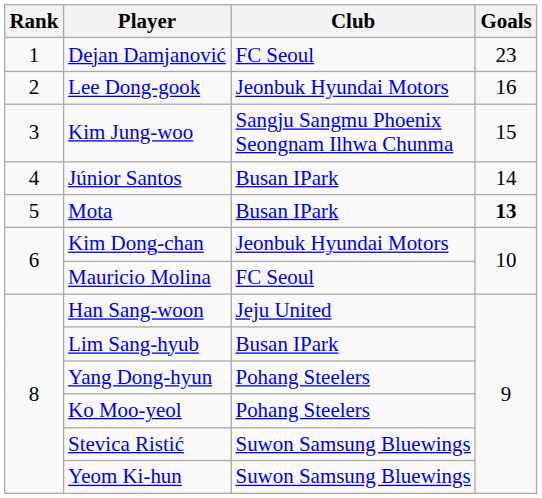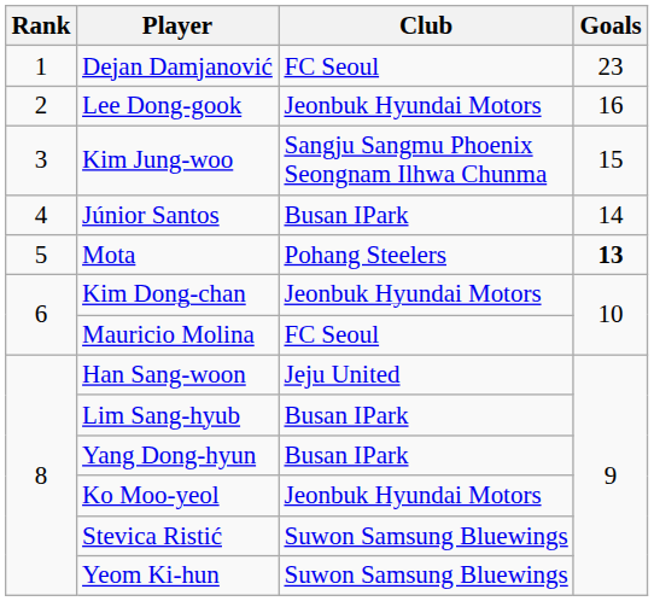Mota | Club: Busan IPark -> Pohang Steelers
Yang Dong-hyun | Club: Pohang Steelers -> Busan IPark
Ko Moo-yeol | Club: Pohang Steelers -> Jeonbuk Hyundai Motors
